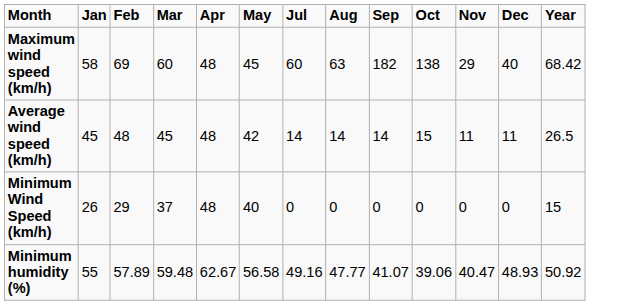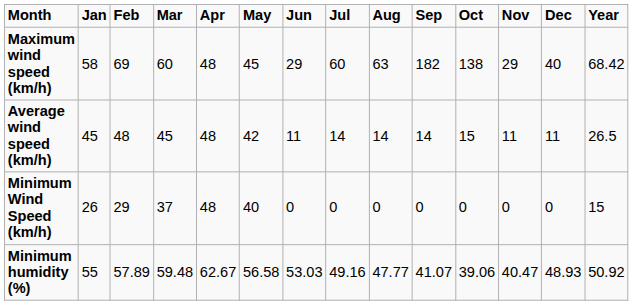+ column: Jun | 29 | 11 | 0 | 53.03
